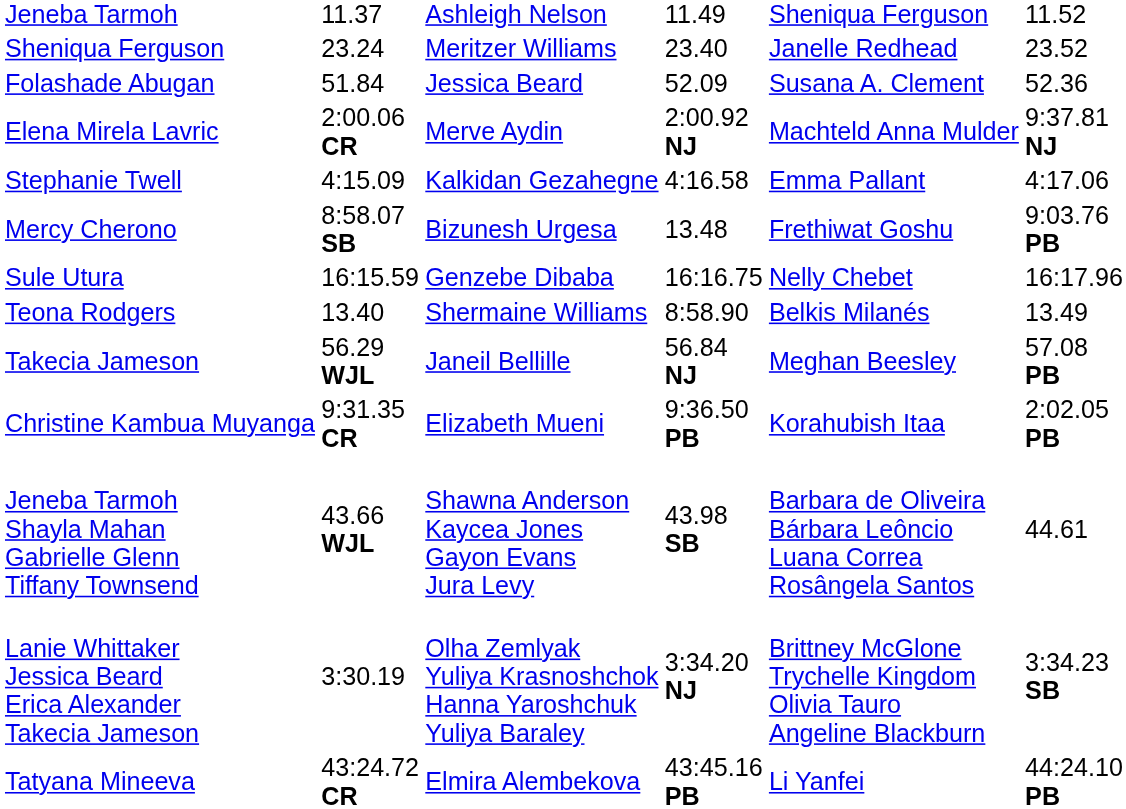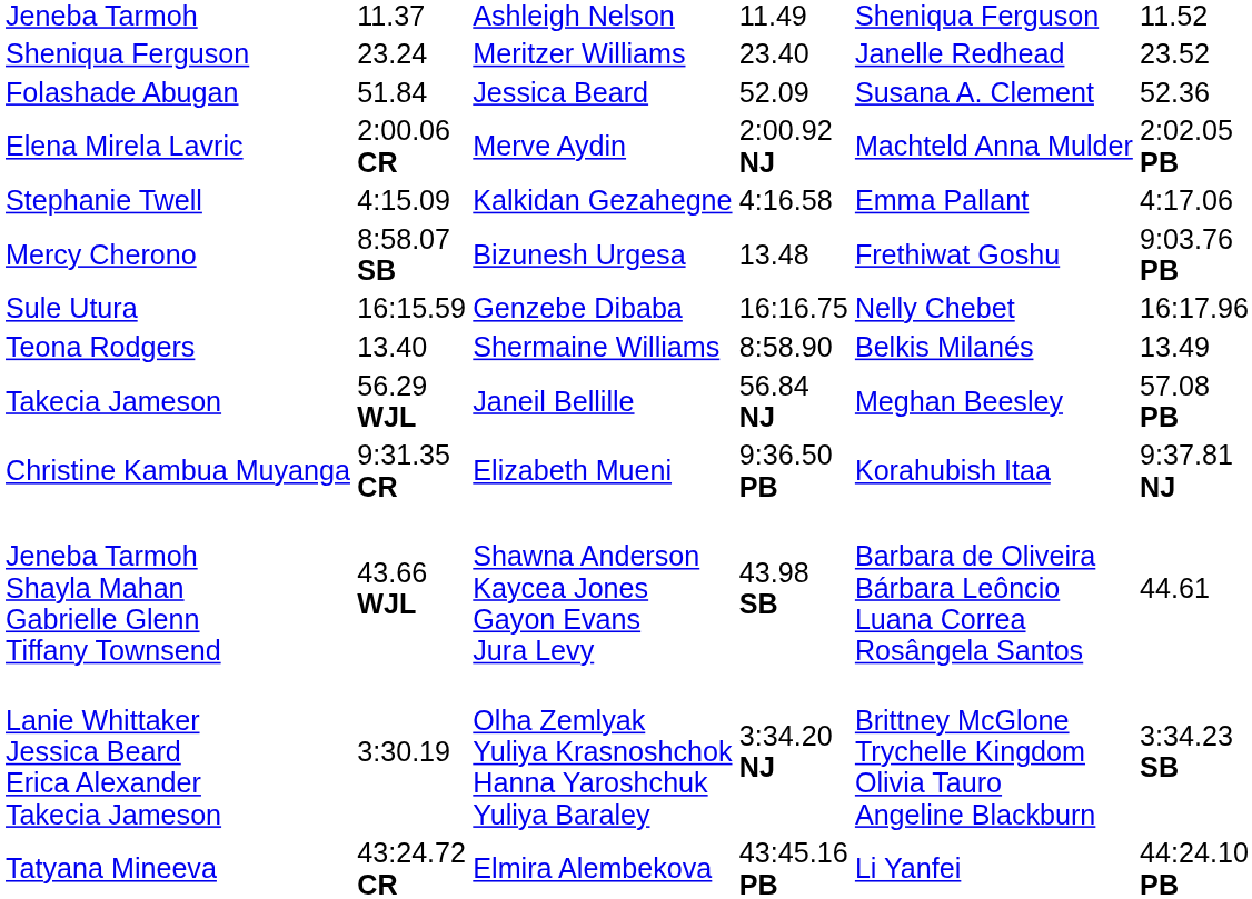Elena Mirela Lavric | column 7: 9:37.81 NJ -> 2:02.05 PB
Christine Kambua Muyanga | column 7: 2:02.05 PB -> 9:37.81 NJ
